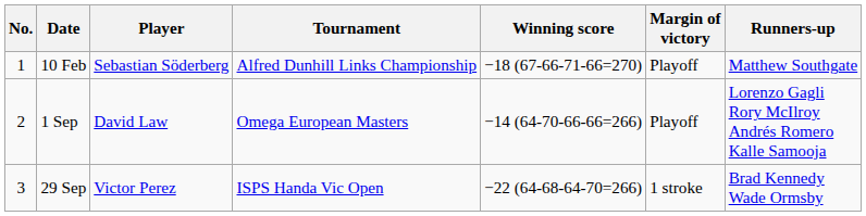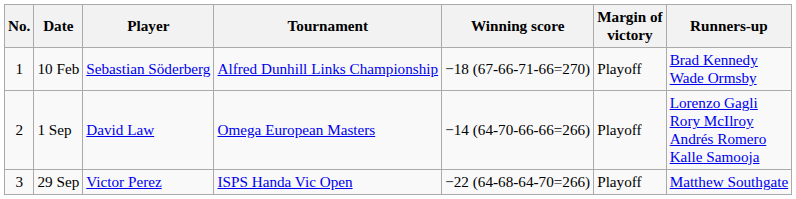10 Feb | Runners-up: Matthew Southgate -> Brad Kennedy Wade Ormsby
29 Sep | Margin of victory: 1 stroke -> Playoff
29 Sep | Runners-up: Brad Kennedy Wade Ormsby -> Matthew Southgate
